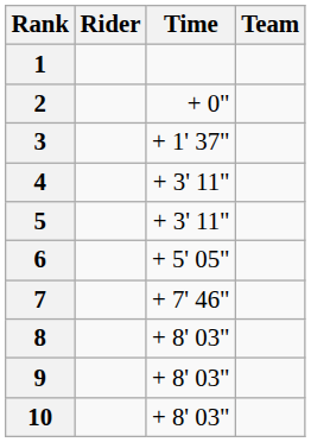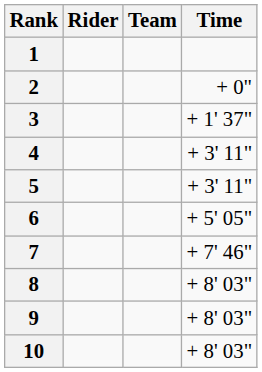columns swapped: Team <-> Time
